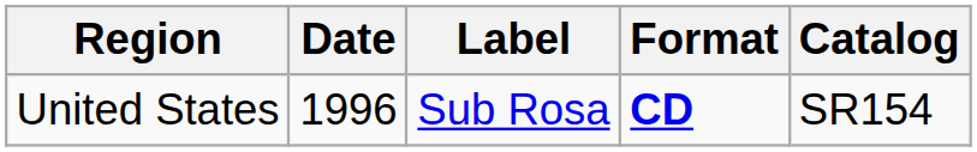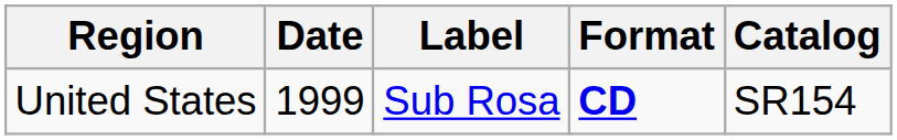United States | Date: 1996 -> 1999
